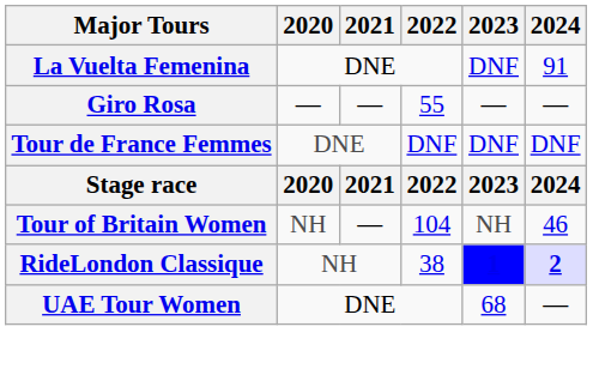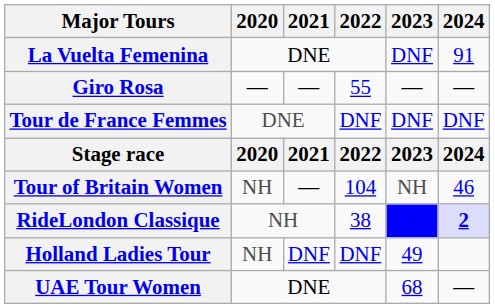+ row: Holland Ladies Tour | NH | DNF | DNF | 49
